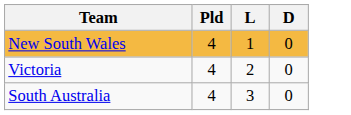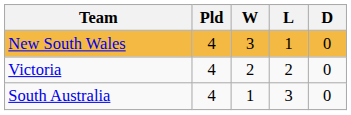+ column: W | 3 | 2 | 1
